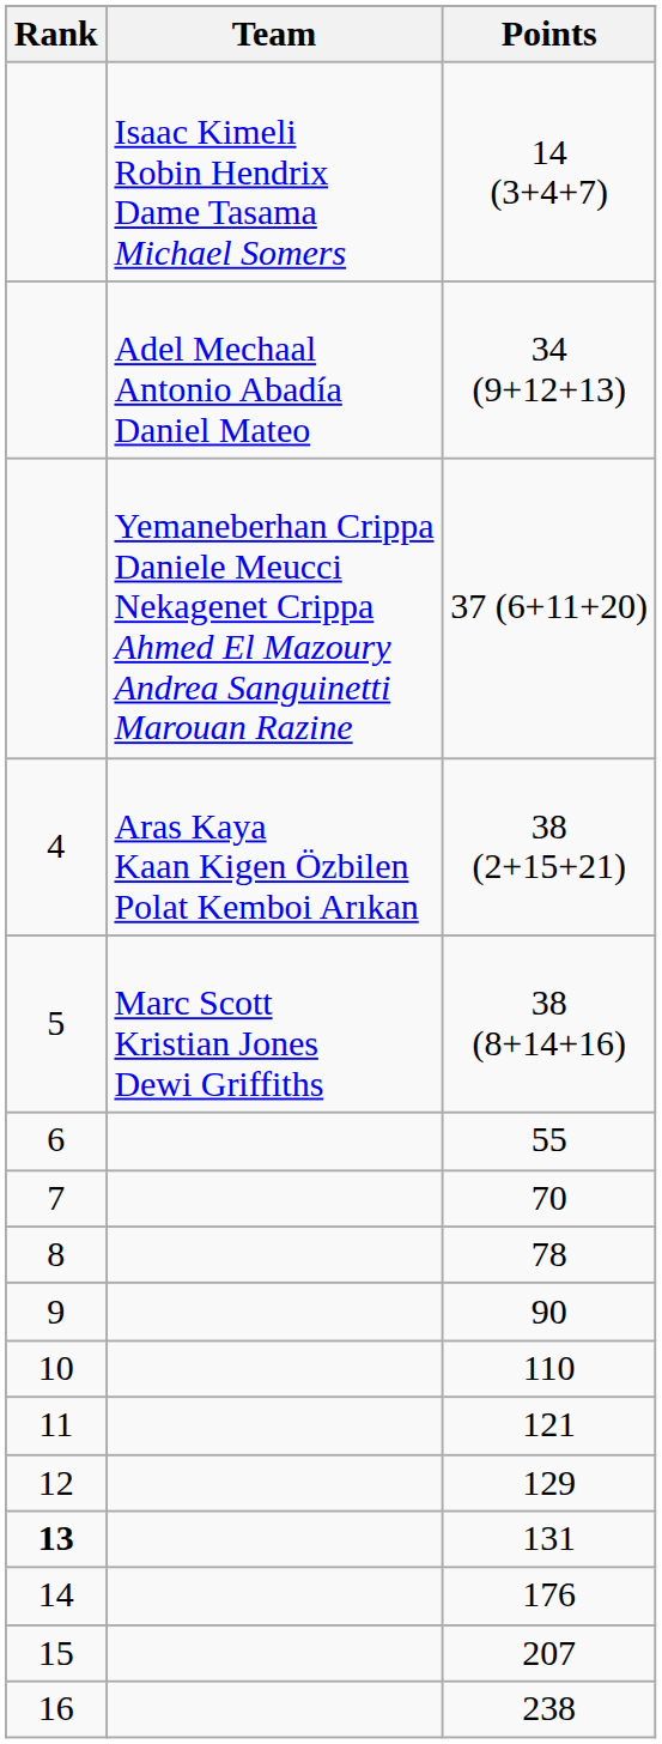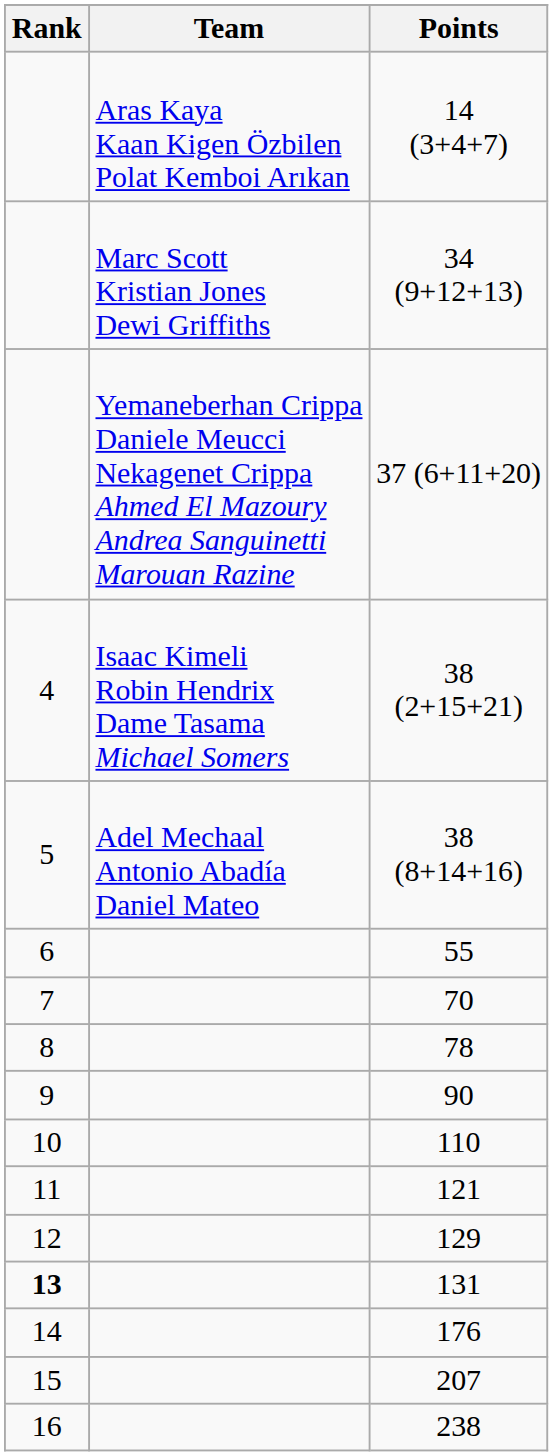14 (3+4+7) | Team: Isaac Kimeli Robin Hendrix Dame Tasama Michael Somers -> Aras Kaya Kaan Kigen Özbilen Polat Kemboi Arıkan
34 (9+12+13) | Team: Adel Mechaal Antonio Abadía Daniel Mateo -> Marc Scott Kristian Jones Dewi Griffiths
38 (2+15+21) | Team: Aras Kaya Kaan Kigen Özbilen Polat Kemboi Arıkan -> Isaac Kimeli Robin Hendrix Dame Tasama Michael Somers
38 (8+14+16) | Team: Marc Scott Kristian Jones Dewi Griffiths -> Adel Mechaal Antonio Abadía Daniel Mateo
